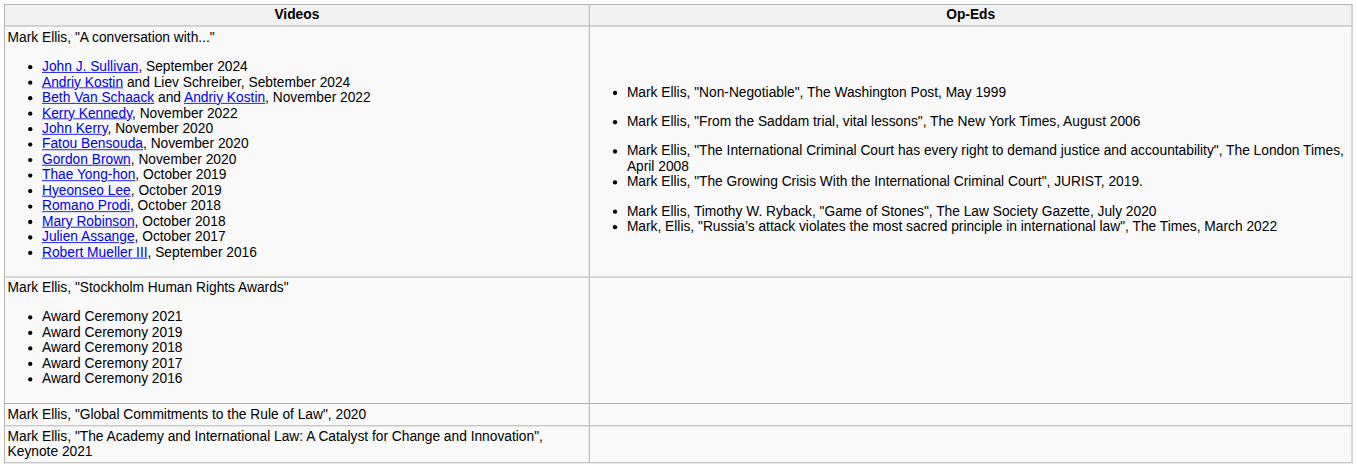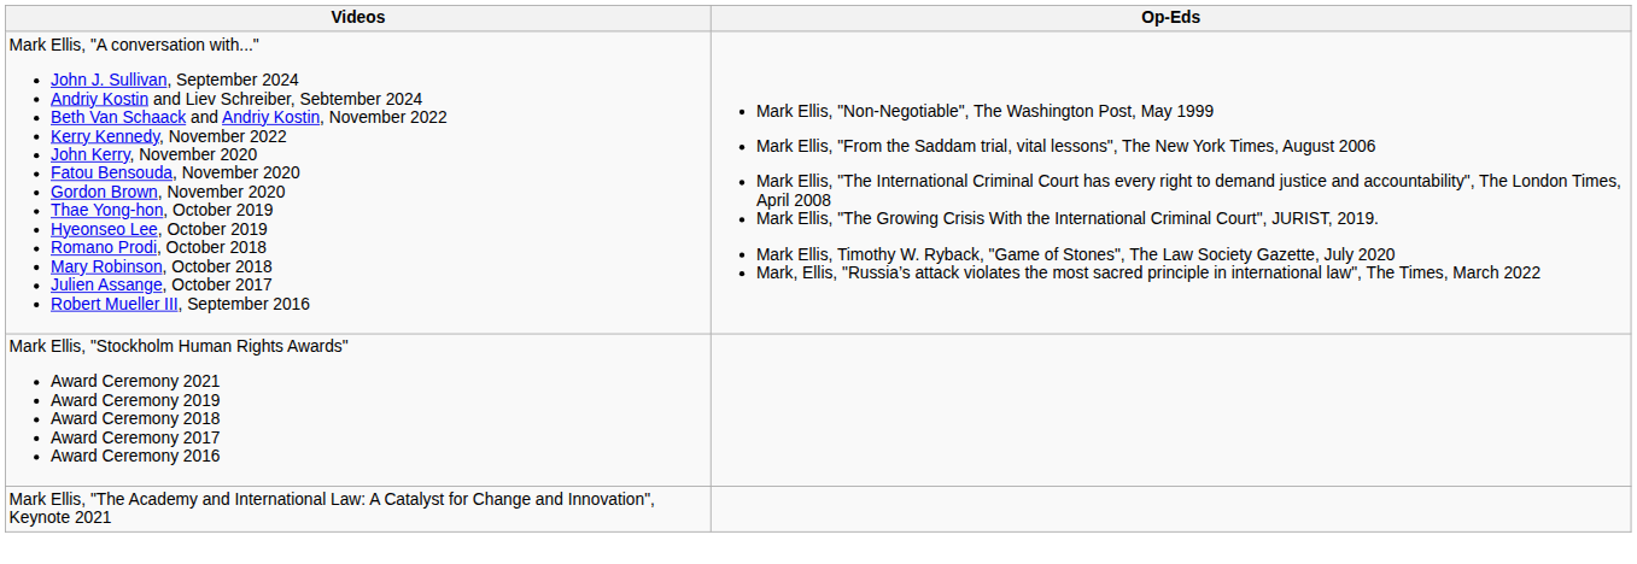- row: Mark Ellis, "Global Commitments to the Rule of Law", 2020
